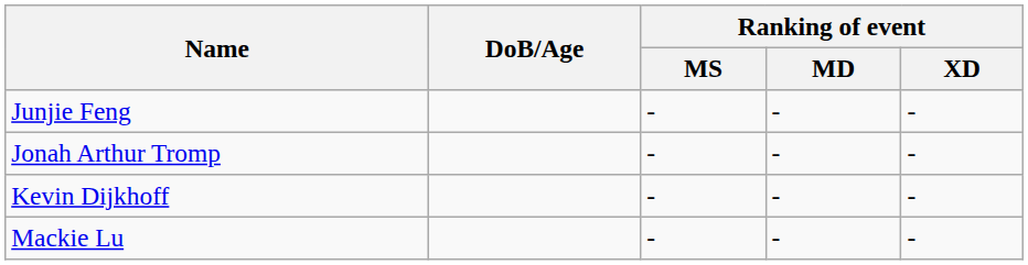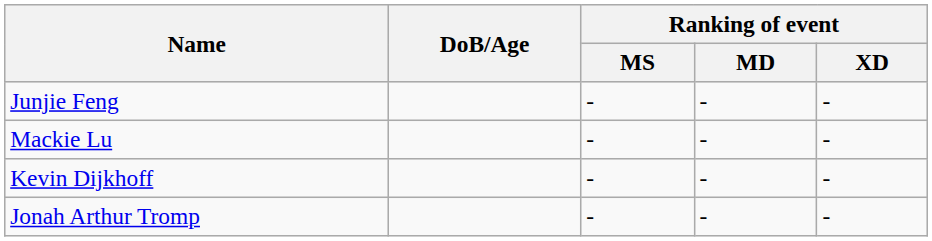rows swapped: Jonah Arthur Tromp <-> Mackie Lu
